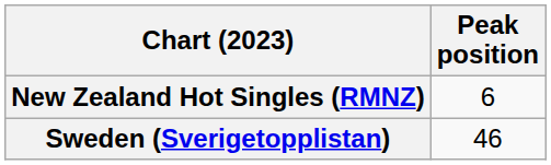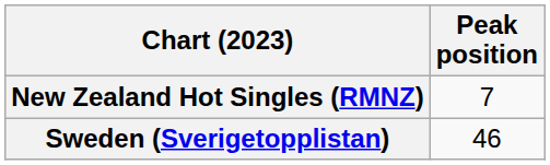New Zealand Hot Singles (RMNZ) | Peak position: 6 -> 7
